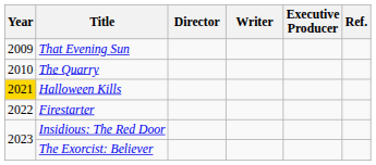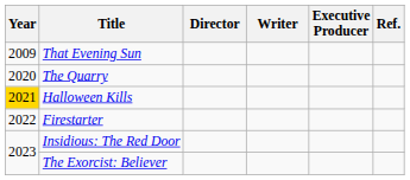The Quarry | Year: 2010 -> 2020
